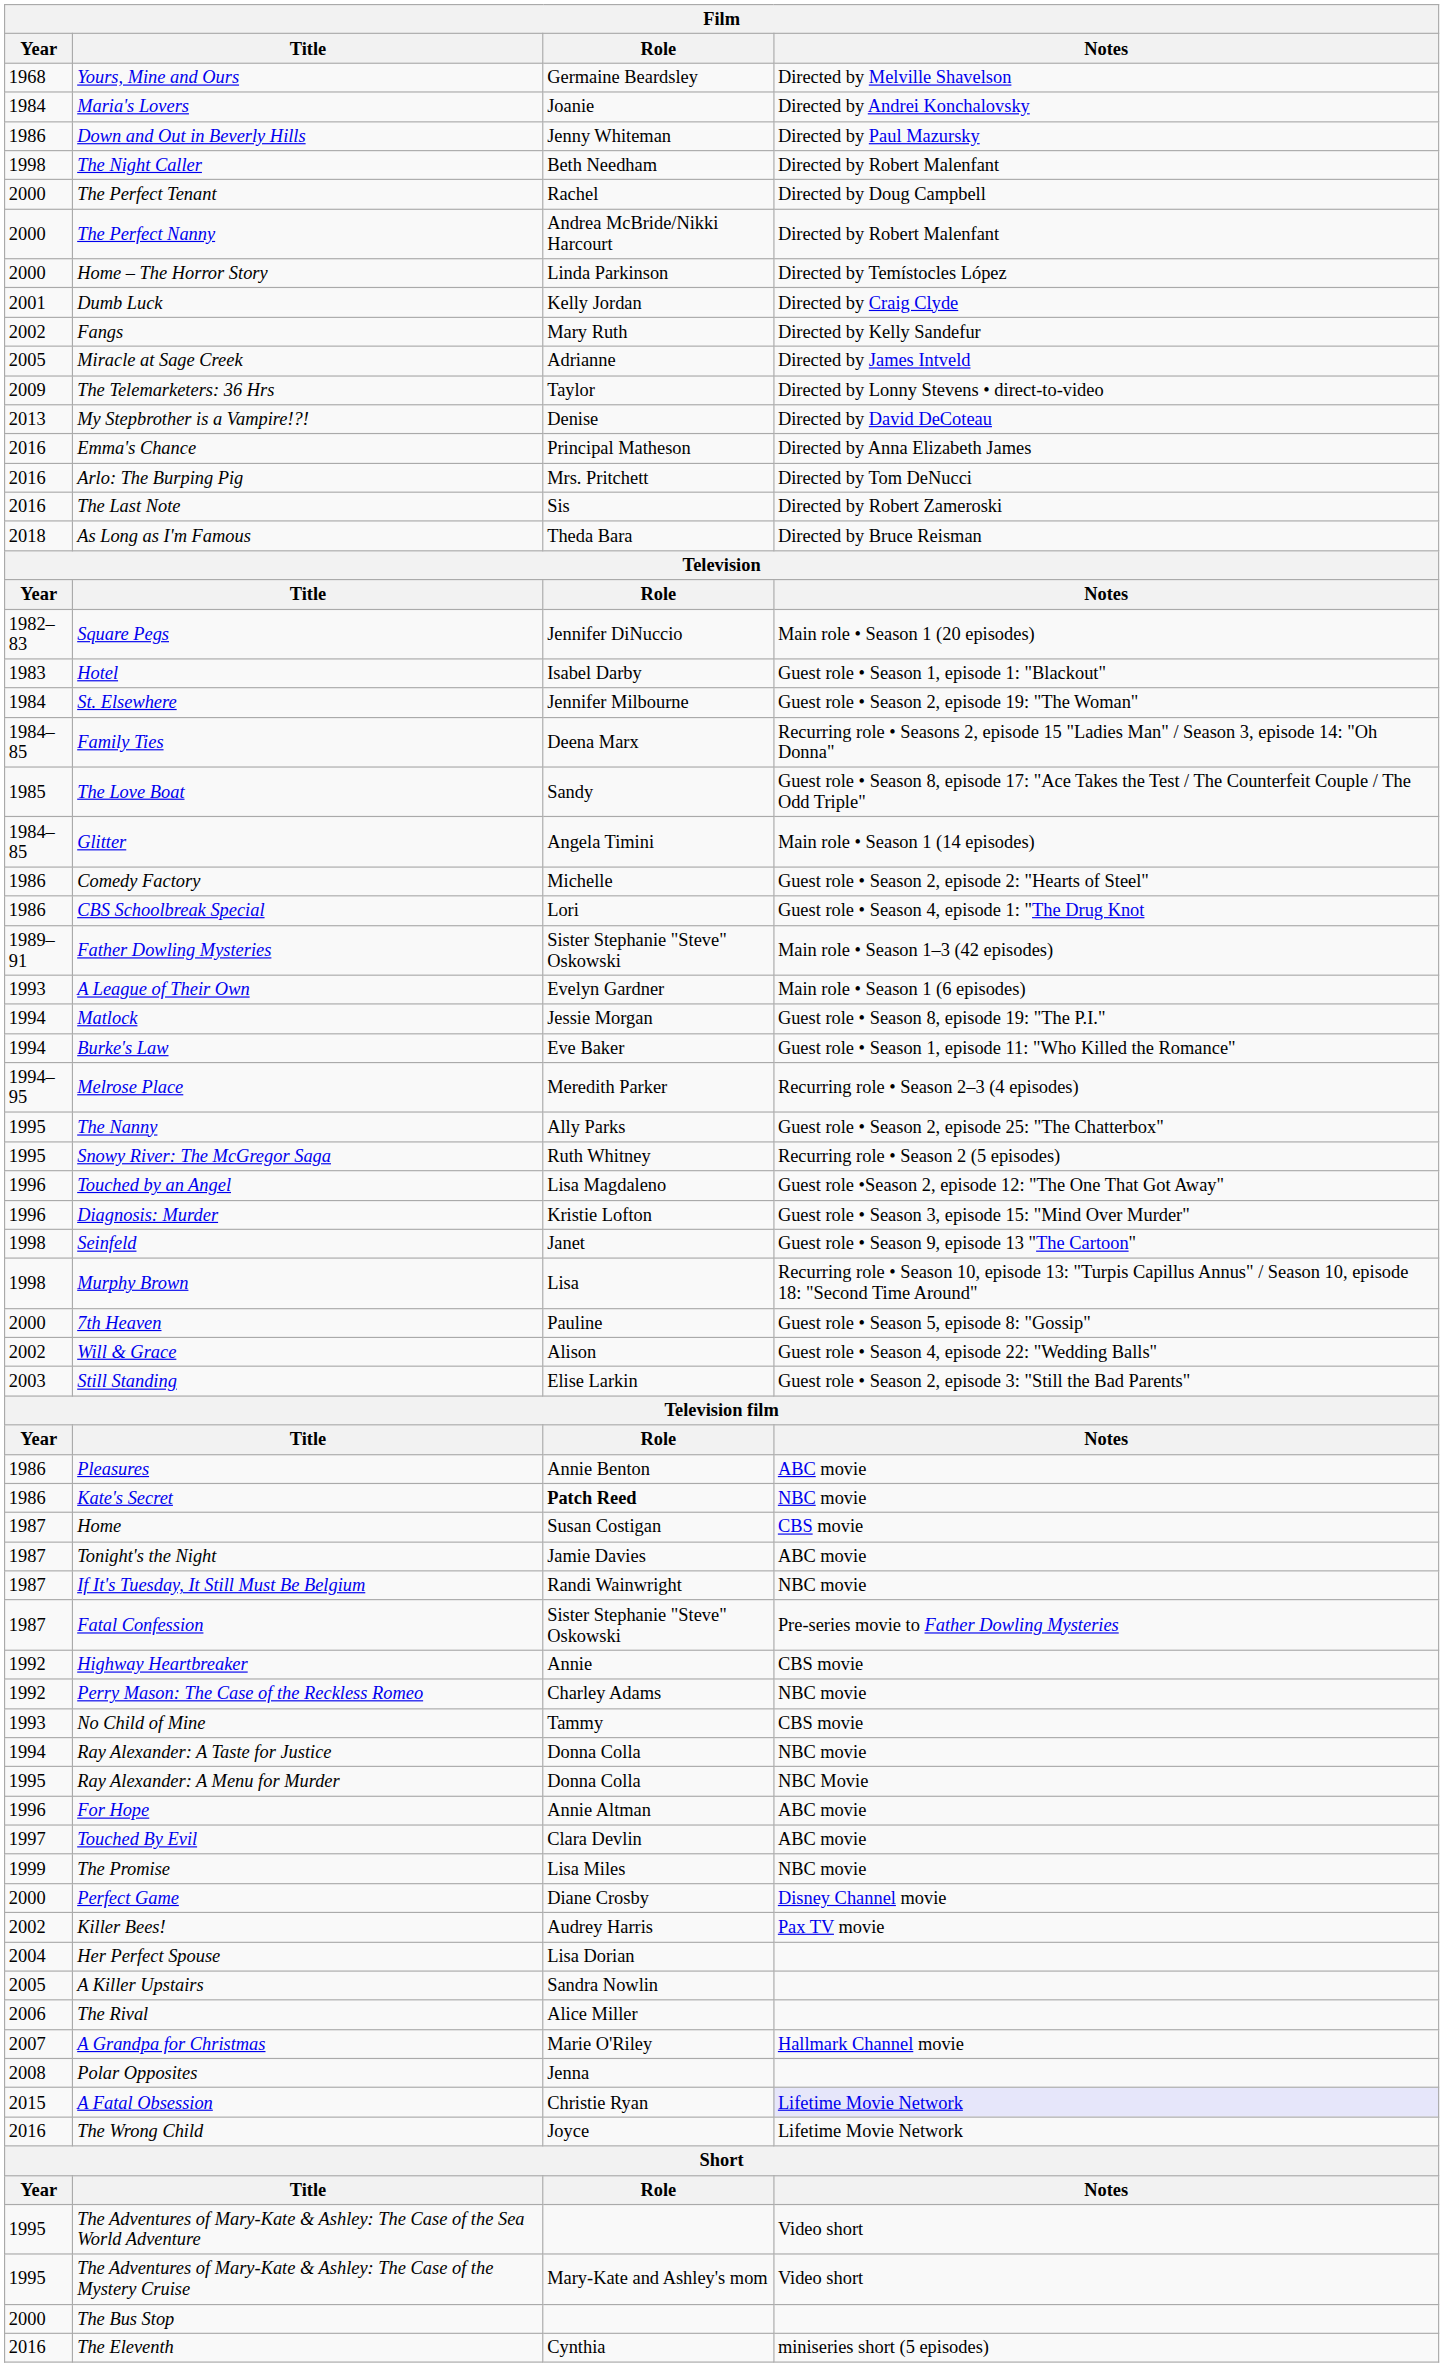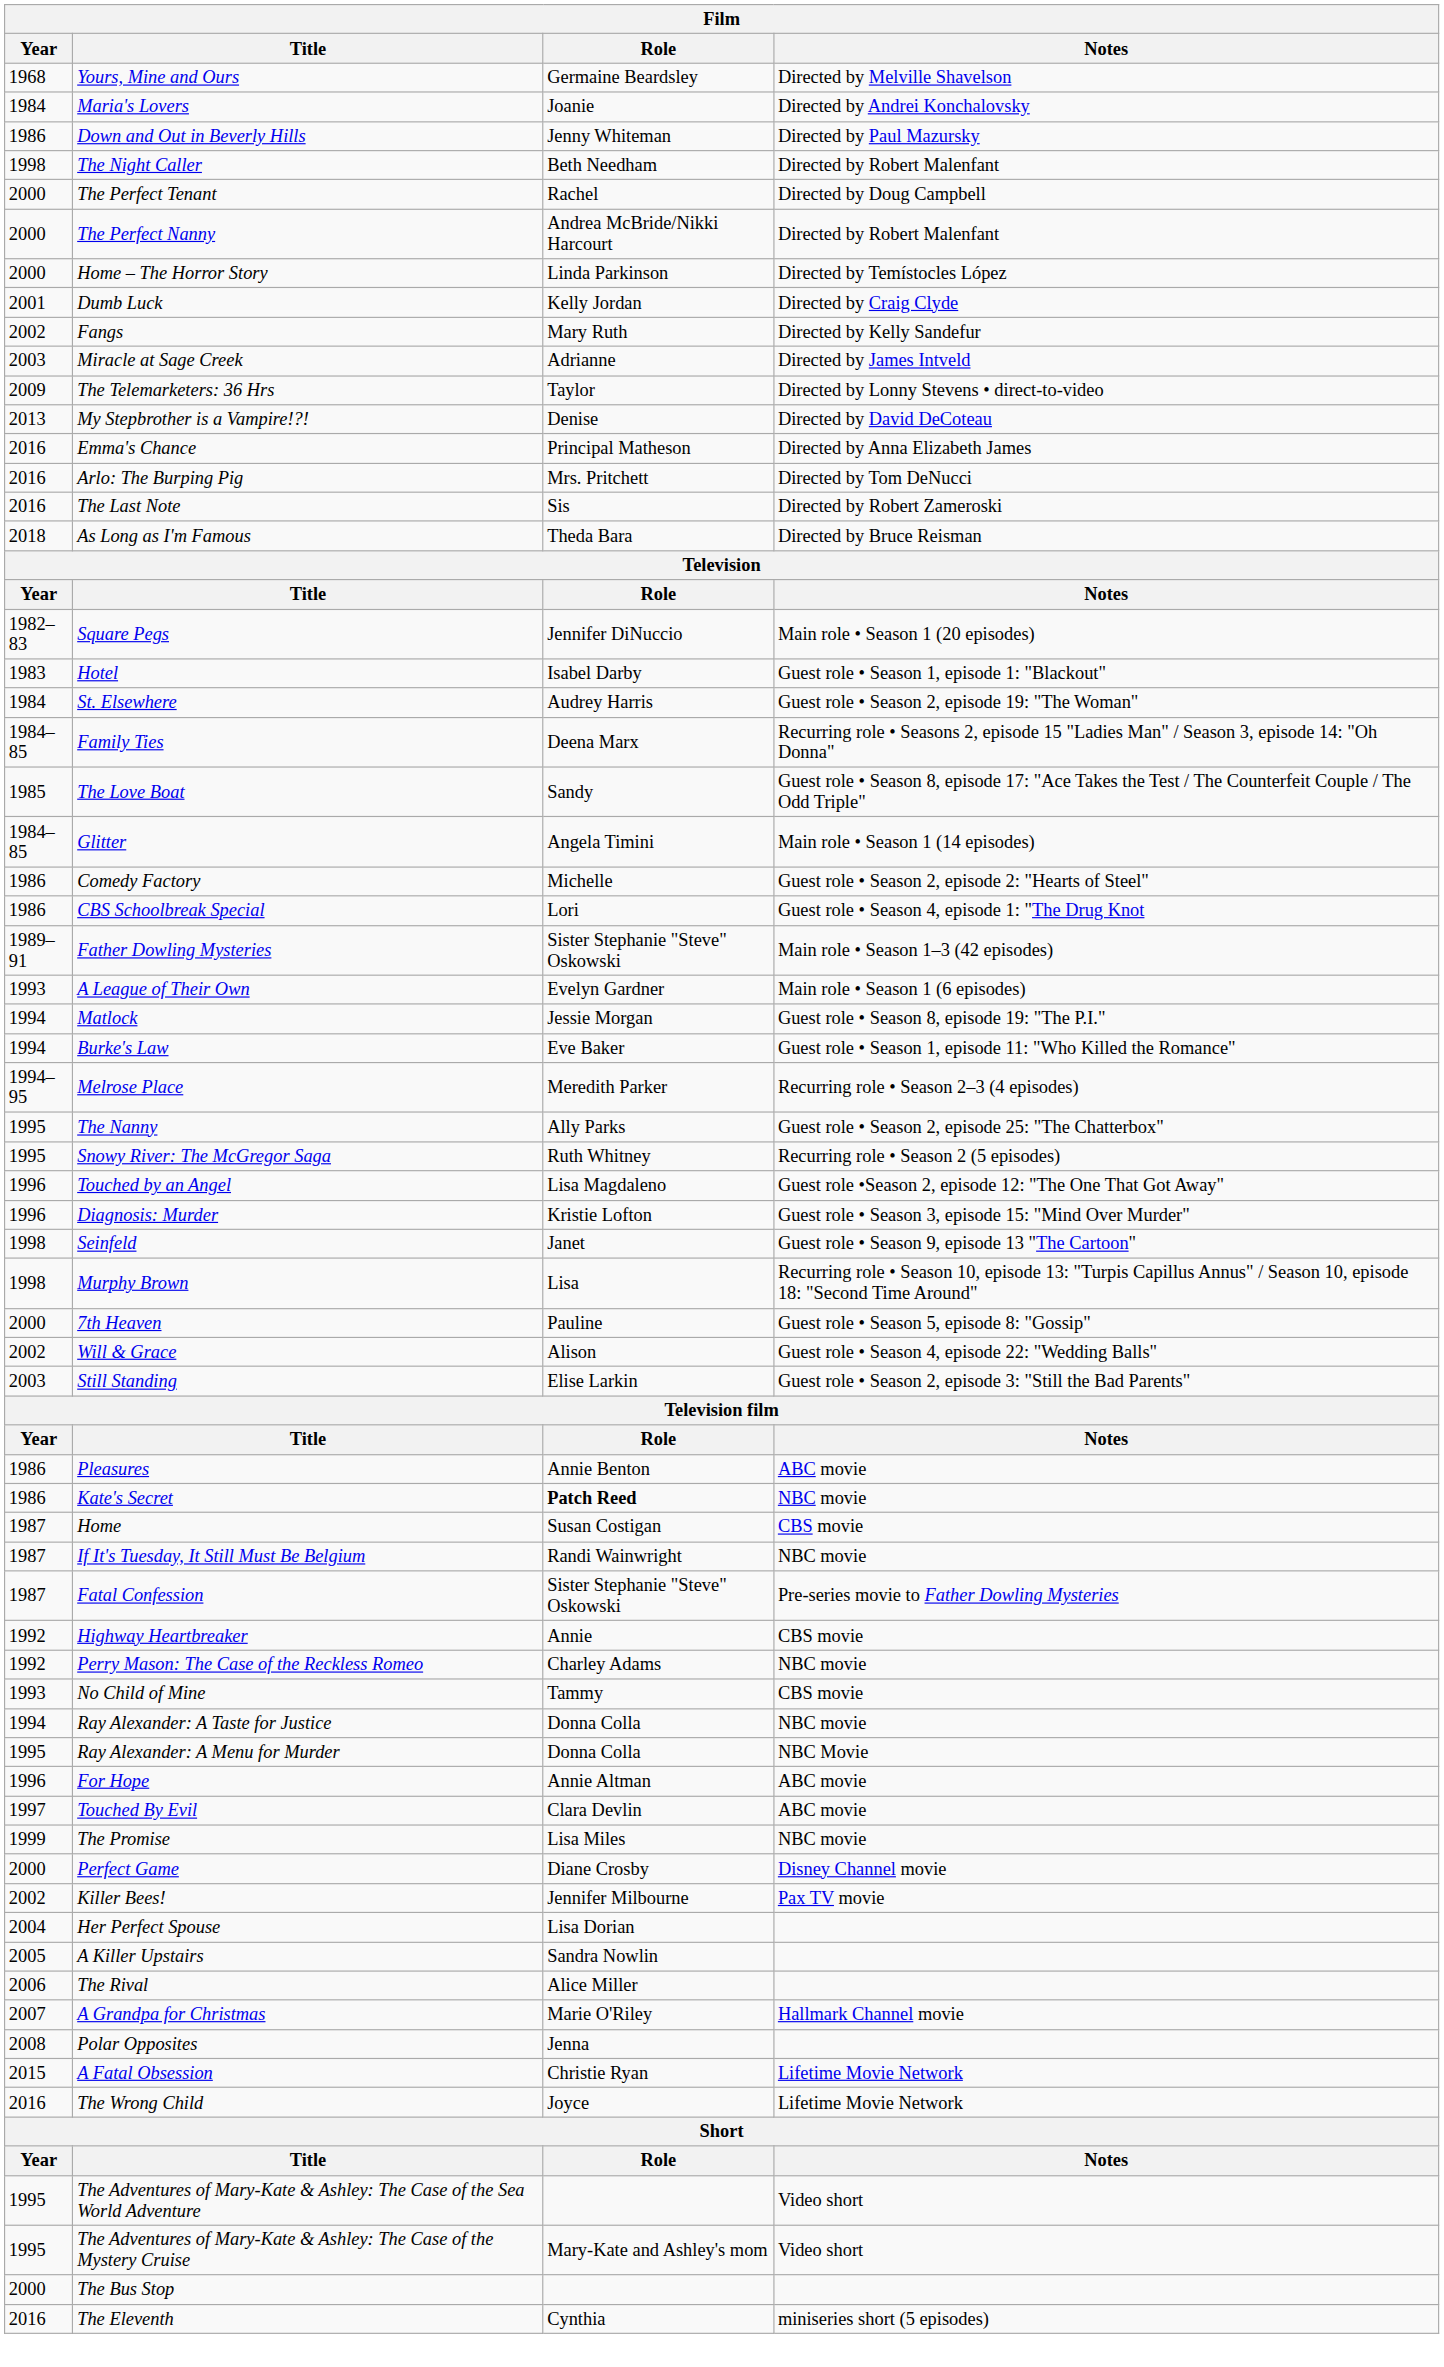Miracle at Sage Creek | Year: 2005 -> 2003
St. Elsewhere | Role: Jennifer Milbourne -> Audrey Harris
- row: 1987 | Tonight's the Night | Jamie Davies | ABC movie
Killer Bees! | Role: Audrey Harris -> Jennifer Milbourne
A Fatal Obsession | Notes: lavender background -> no background
